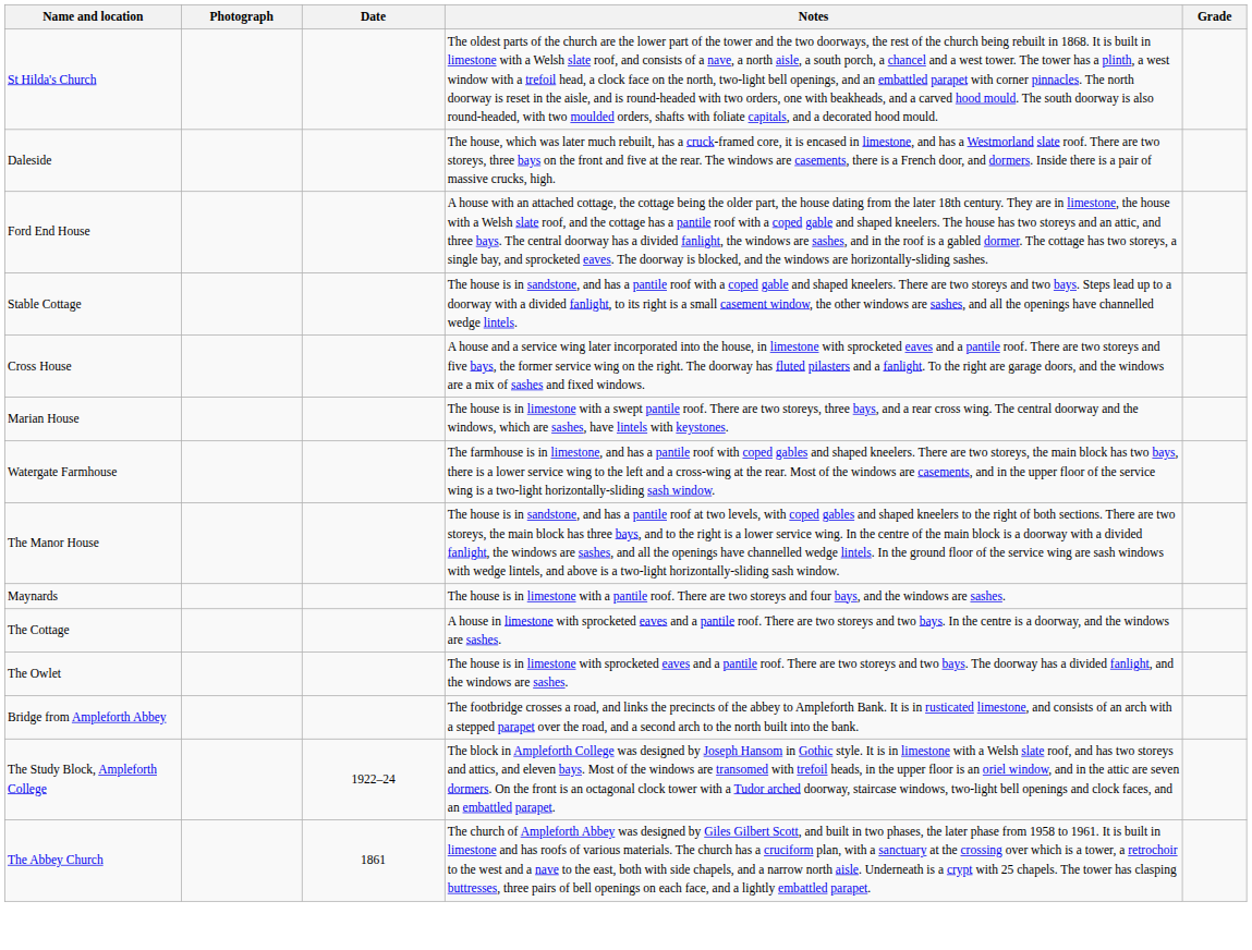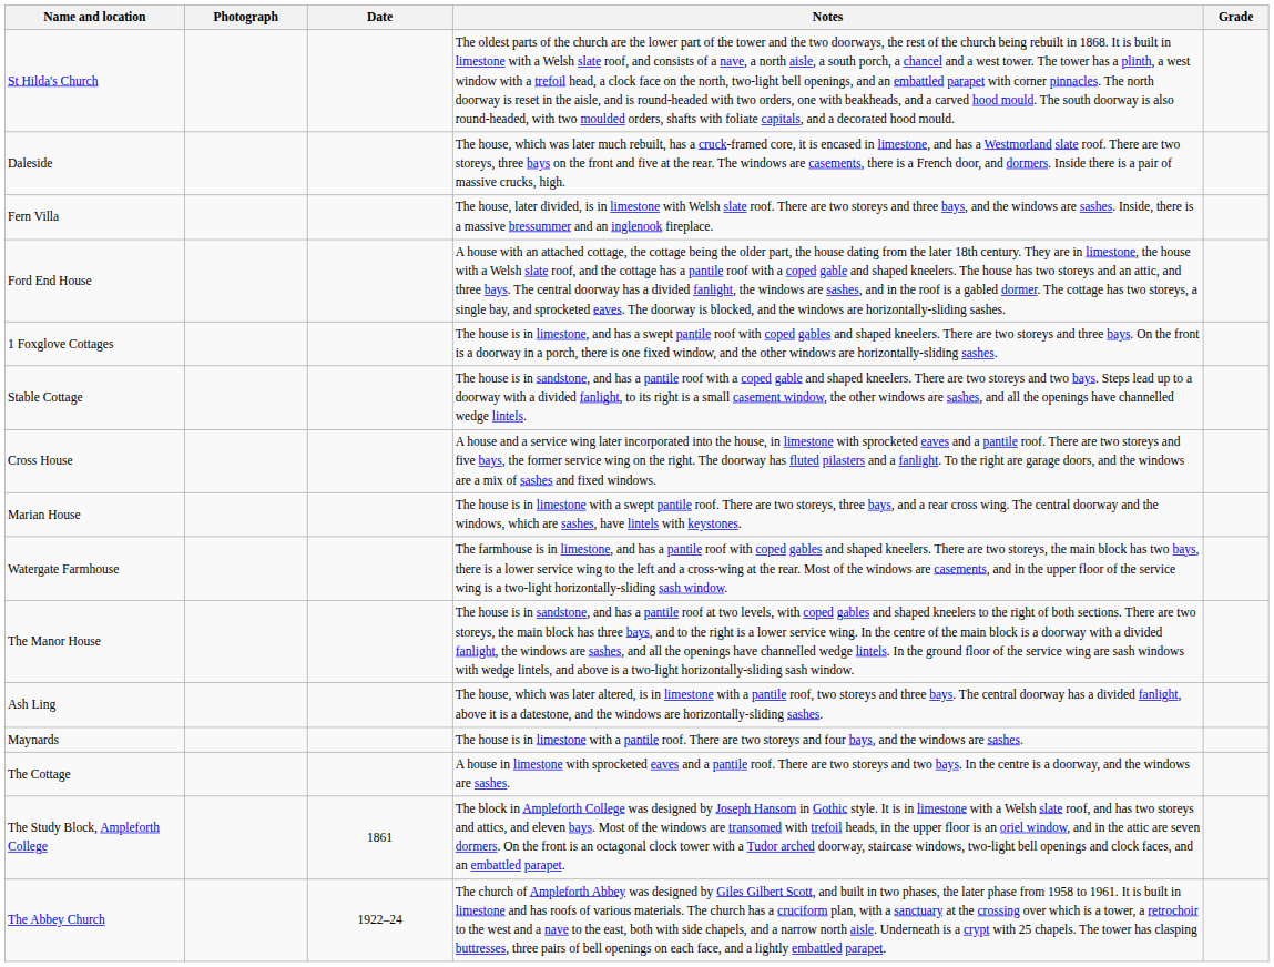+ row: Fern Villa | The house, later divided, is in limestone with Welsh slate roof. There are two storeys and three bays, and the windows are sashes. Inside, there is a massive bressummer and an inglenook fireplace.
+ row: 1 Foxglove Cottages | The house is in limestone, and has a swept pantile roof with coped gables and shaped kneelers. There are two storeys and three bays. On the front is a doorway in a porch, there is one fixed window, and the other windows are horizontally-sliding sashes.
+ row: Ash Ling | The house, which was later altered, is in limestone with a pantile roof, two storeys and three bays. The central doorway has a divided fanlight, above it is a datestone, and the windows are horizontally-sliding sashes.
- row: The Owlet | The house is in limestone with sprocketed eaves and a pantile roof. There are two storeys and two bays. The doorway has a divided fanlight, and the windows are sashes.
- row: Bridge from Ampleforth Abbey | The footbridge crosses a road, and links the precincts of the abbey to Ampleforth Bank. It is in rusticated limestone, and consists of an arch with a stepped parapet over the road, and a second arch to the north built into the bank.
The Study Block, Ampleforth College | Date: 1922–24 -> 1861
The Abbey Church | Date: 1861 -> 1922–24
